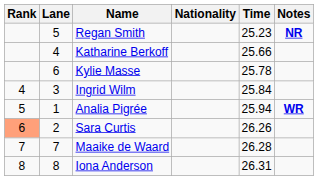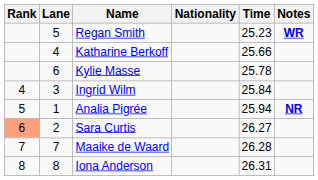Regan Smith | Notes: NR -> WR
Analia Pigrée | Notes: WR -> NR
Sara Curtis | Time: 26.26 -> 26.27
